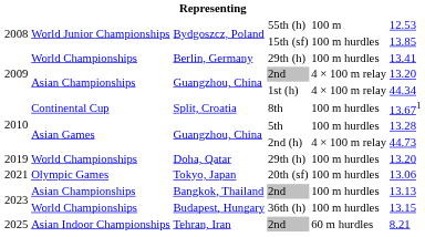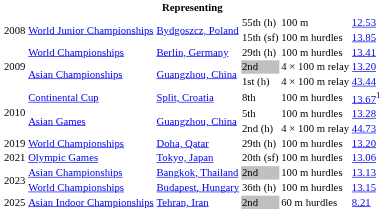1st (h) | column 6: 44.34 -> 43.44
